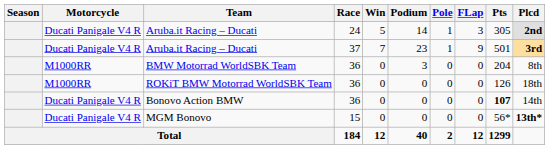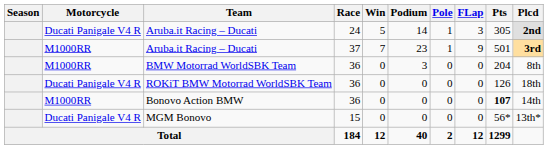Aruba.it Racing – Ducati / 37 | Motorcycle: Ducati Panigale V4 R -> M1000RR
ROKiT BMW Motorrad WorldSBK Team | Motorcycle: M1000RR -> Ducati Panigale V4 R
Bonovo Action BMW | Motorcycle: Ducati Panigale V4 R -> M1000RR
MGM Bonovo | Plcd: bold -> normal
